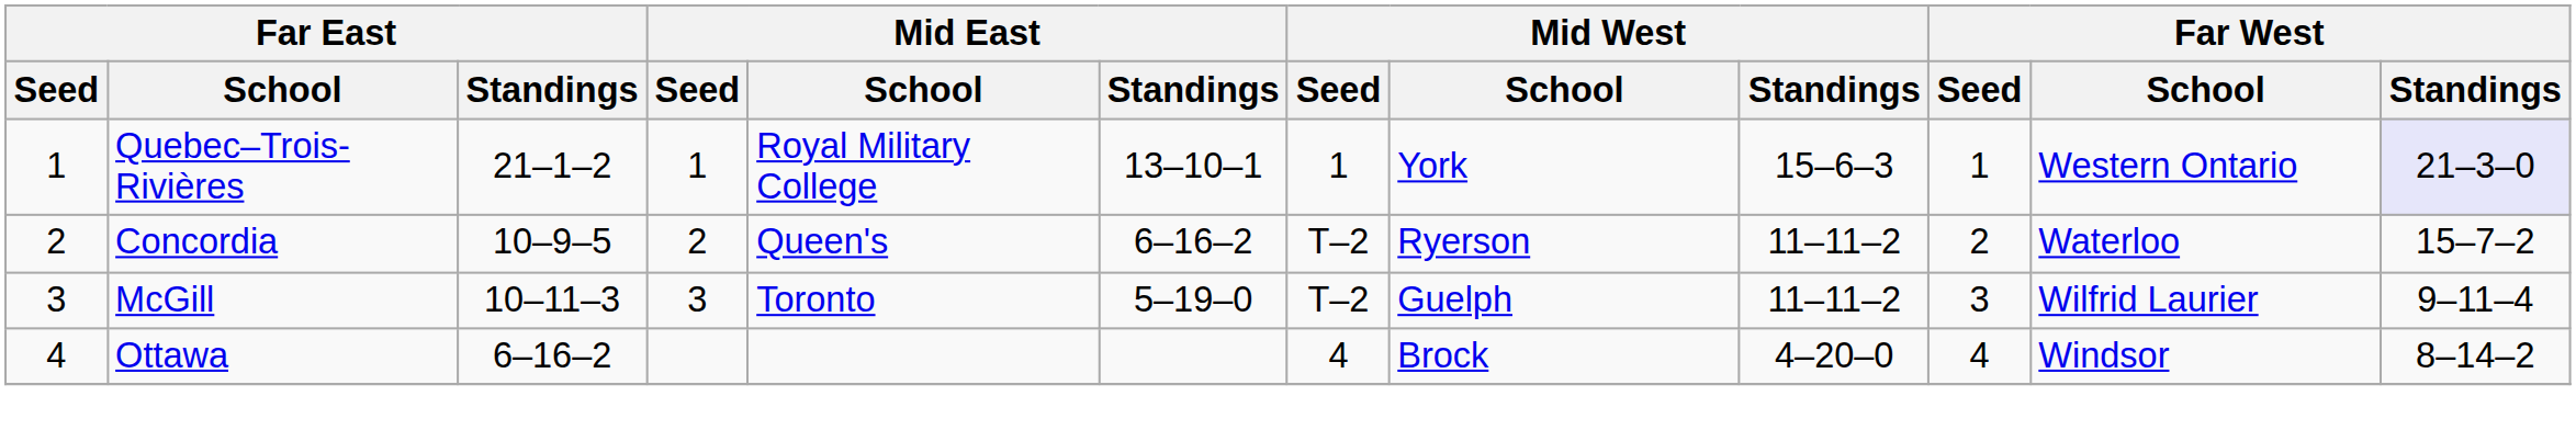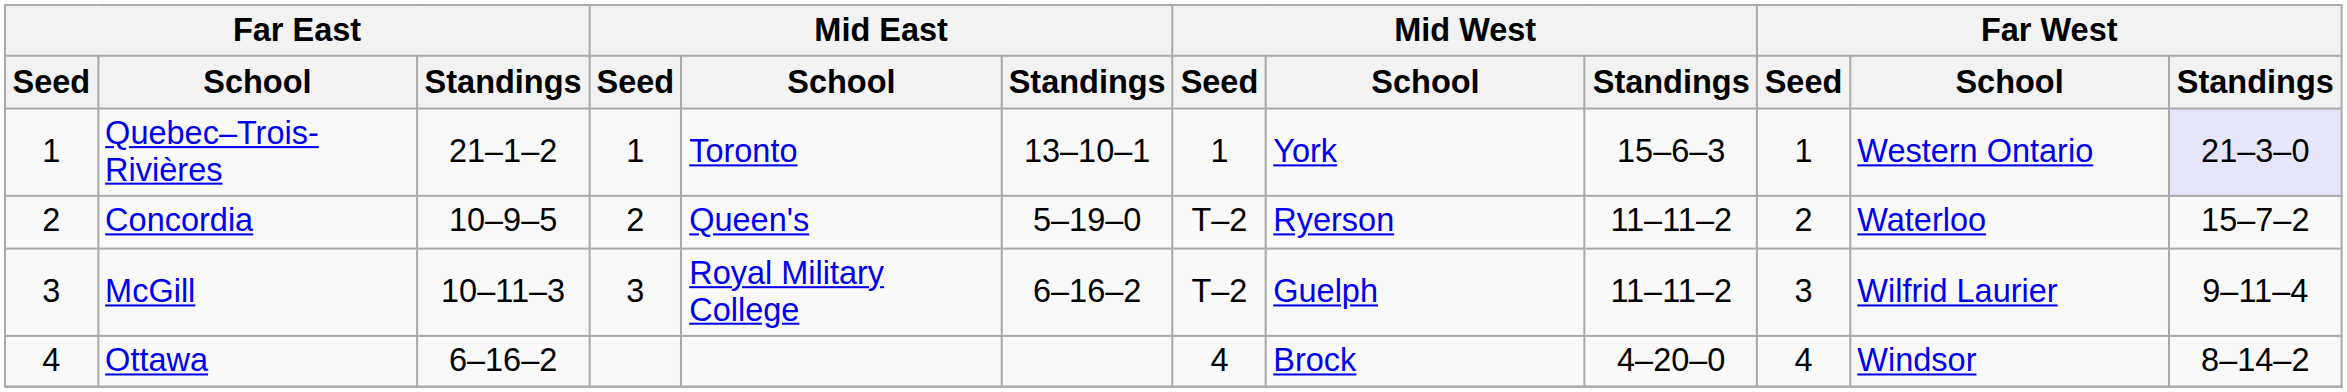Quebec–Trois-Rivières | Mid East / School: Royal Military College -> Toronto
Concordia | Mid East / Standings: 6–16–2 -> 5–19–0
McGill | Mid East / School: Toronto -> Royal Military College
McGill | Mid East / Standings: 5–19–0 -> 6–16–2
